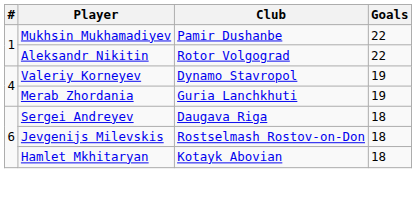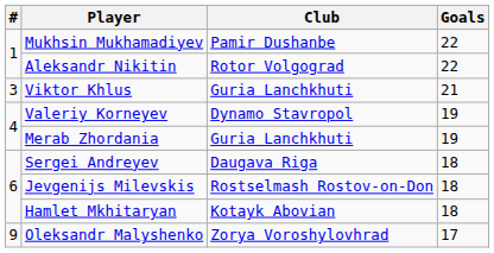+ row: 3 | Viktor Khlus | Guria Lanchkhuti | 21
+ row: 9 | Oleksandr Malyshenko | Zorya Voroshylovhrad | 17
